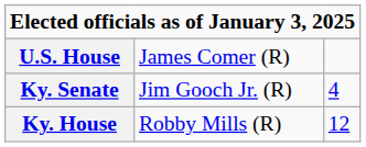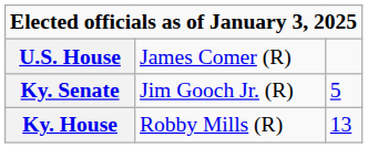Ky. Senate | column 3: 4 -> 5
Ky. House | column 3: 12 -> 13
